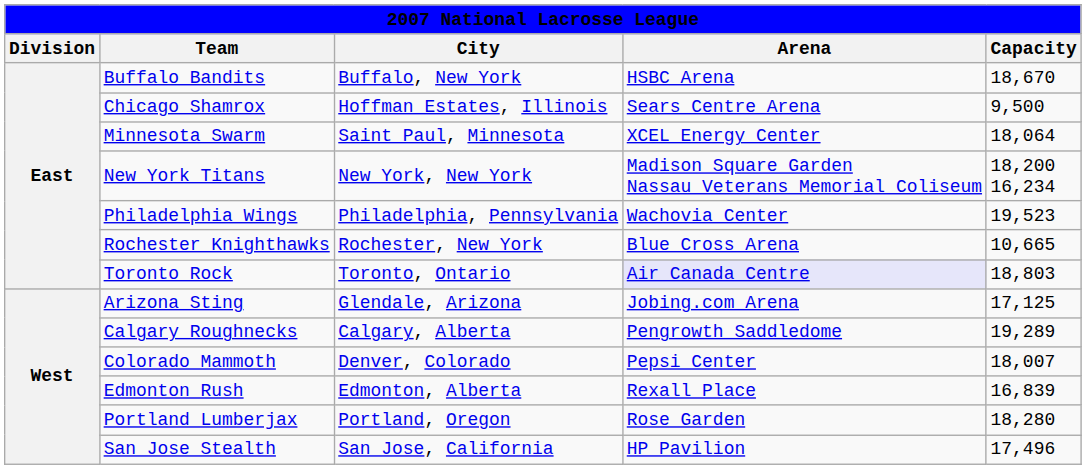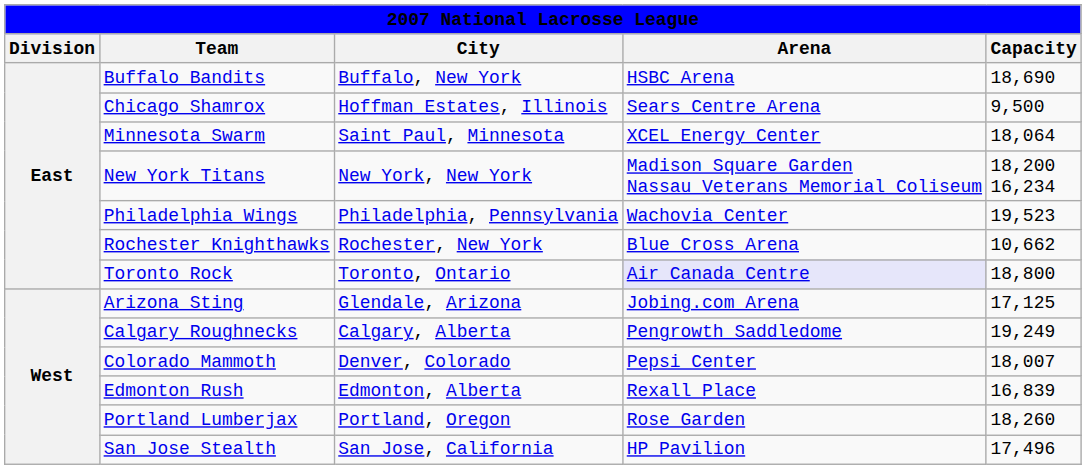Buffalo Bandits | Capacity: 18,670 -> 18,690
Rochester Knighthawks | Capacity: 10,665 -> 10,662
Toronto Rock | Capacity: 18,803 -> 18,800
Calgary Roughnecks | Capacity: 19,289 -> 19,249
Portland Lumberjax | Capacity: 18,280 -> 18,260
